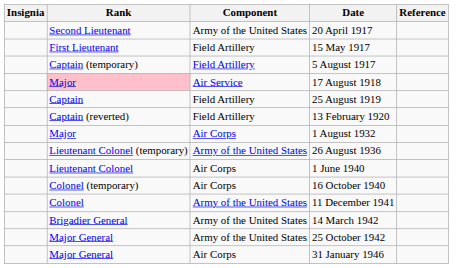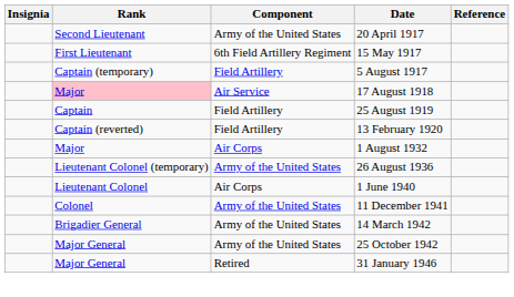15 May 1917 | Component: Field Artillery -> 6th Field Artillery Regiment
- row: Colonel (temporary) | Air Corps | 16 October 1940
31 January 1946 | Component: Air Corps -> Retired
